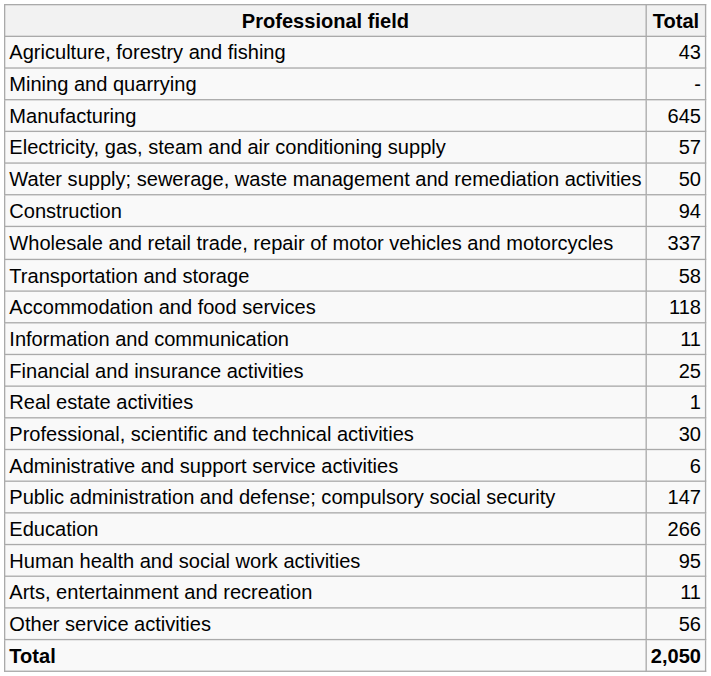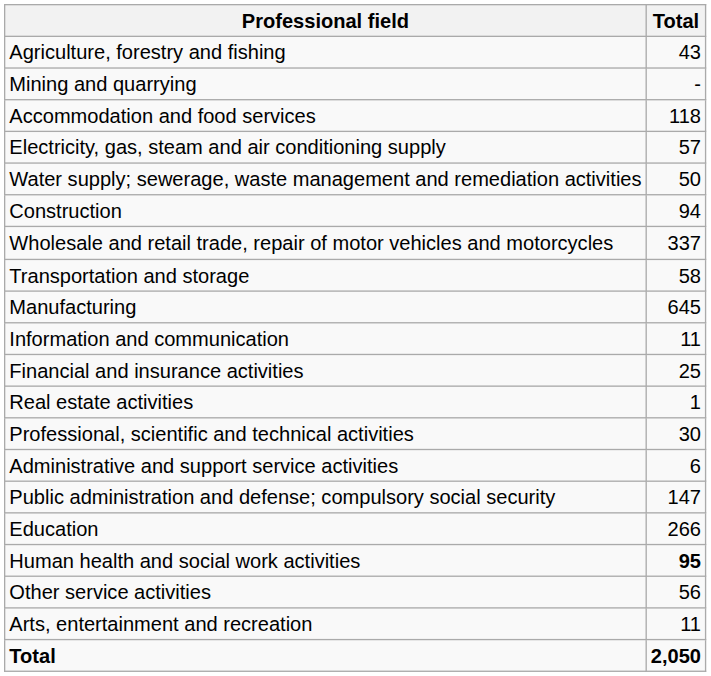rows swapped: Manufacturing <-> Accommodation and food services
Human health and social work activities | Total: normal -> bold
rows swapped: Arts, entertainment and recreation <-> Other service activities
